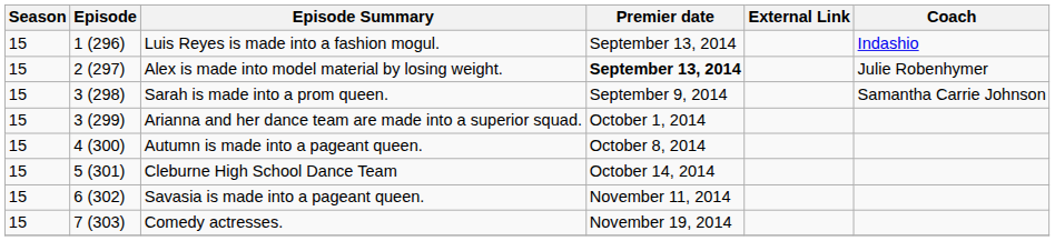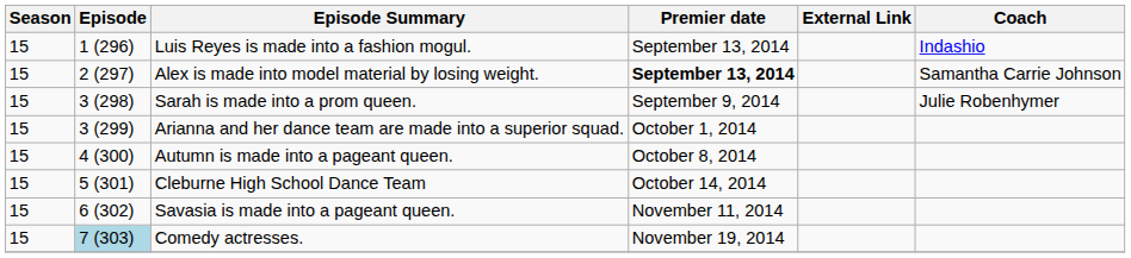Alex is made into model material by losing weight. | Coach: Julie Robenhymer -> Samantha Carrie Johnson
Sarah is made into a prom queen. | Coach: Samantha Carrie Johnson -> Julie Robenhymer
Comedy actresses. | Episode: no background -> lightblue background
